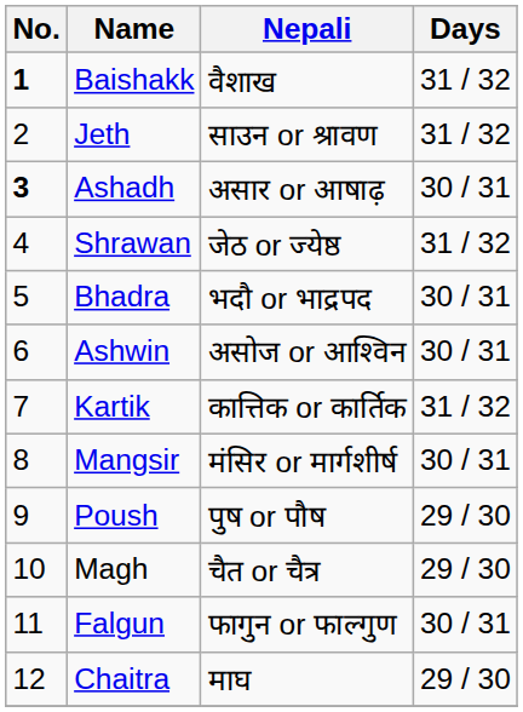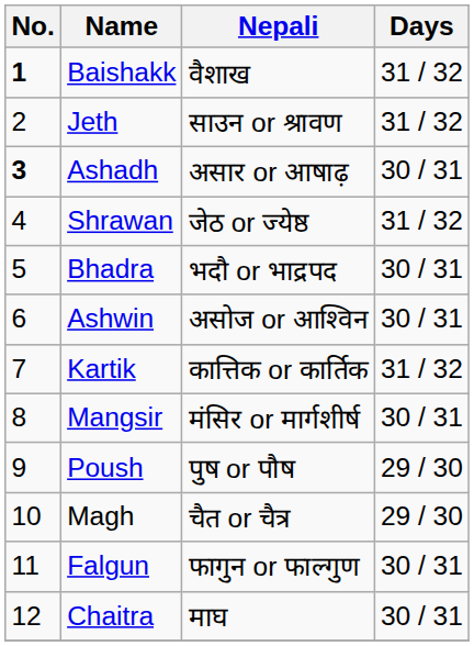Chaitra | Days: 29 / 30 -> 30 / 31
